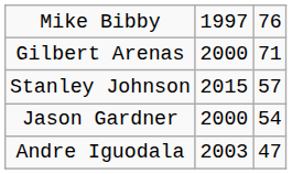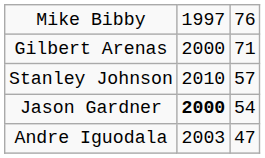Stanley Johnson | column 2: 2015 -> 2010
Jason Gardner | column 2: normal -> bold
